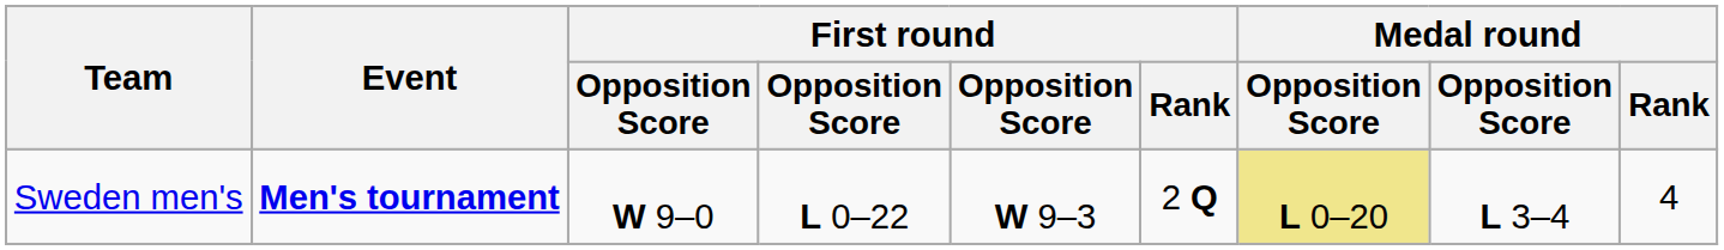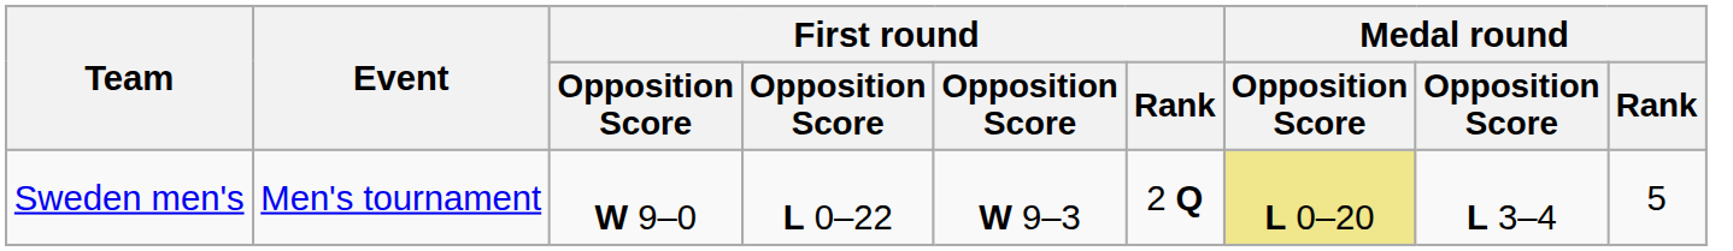Sweden men's | Event: bold -> normal
Sweden men's | Medal round / Rank: 4 -> 5
